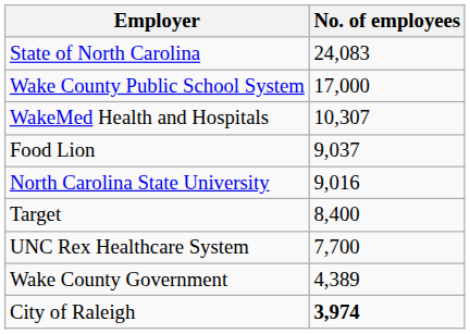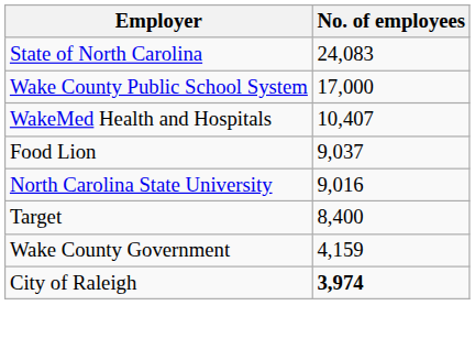WakeMed Health and Hospitals | No. of employees: 10,307 -> 10,407
- row: UNC Rex Healthcare System | 7,700
Wake County Government | No. of employees: 4,389 -> 4,159
